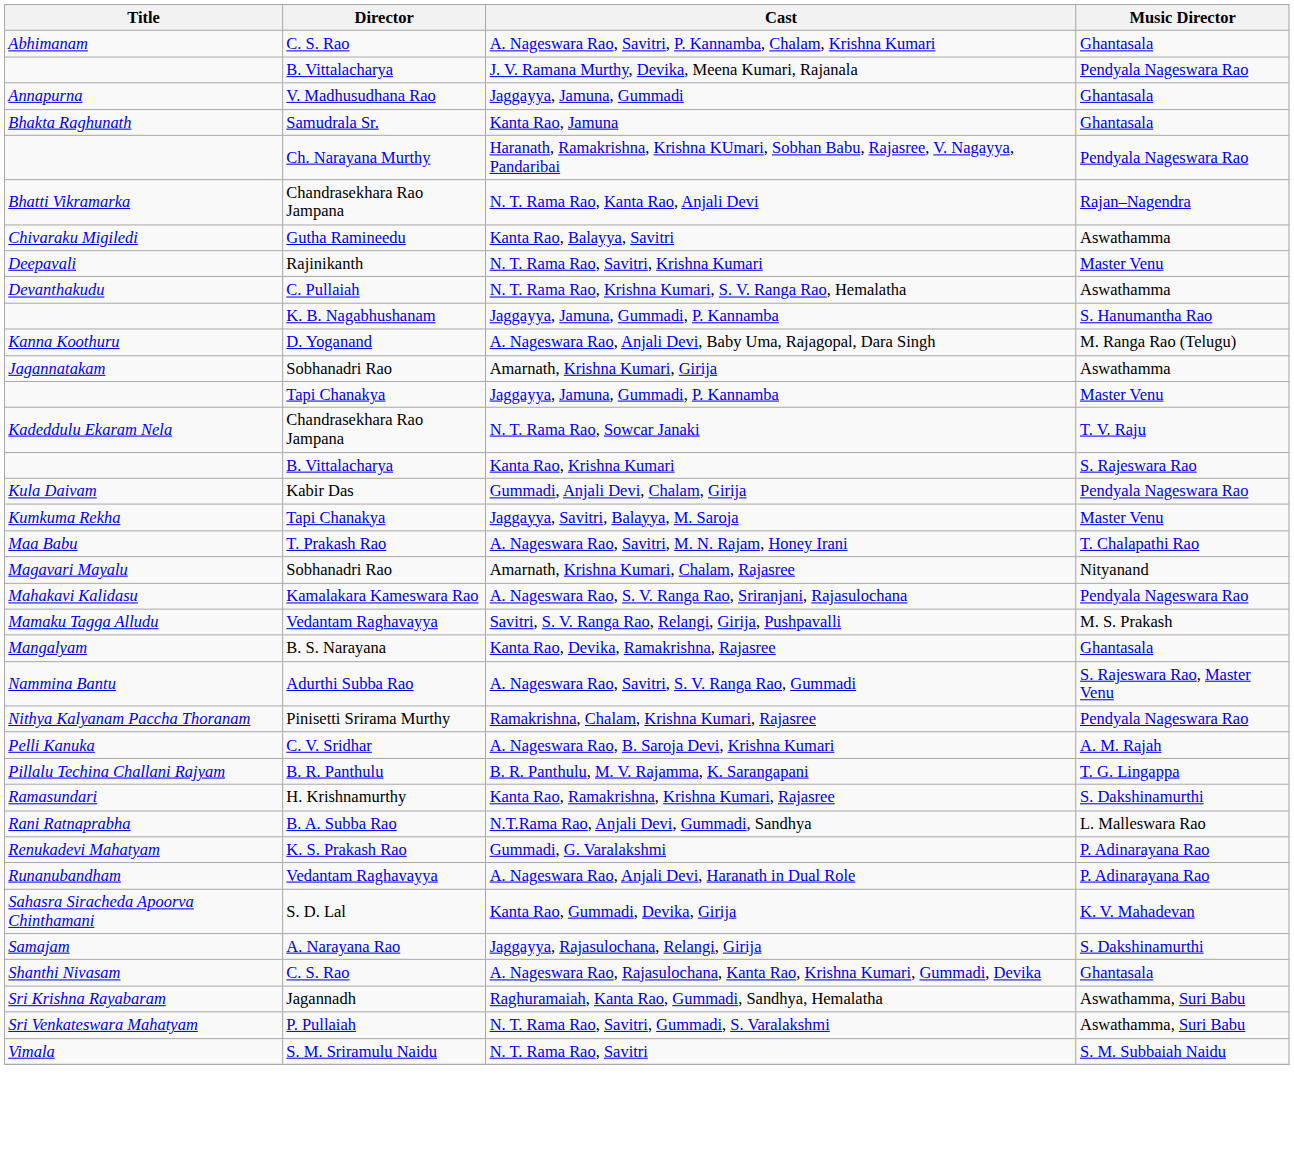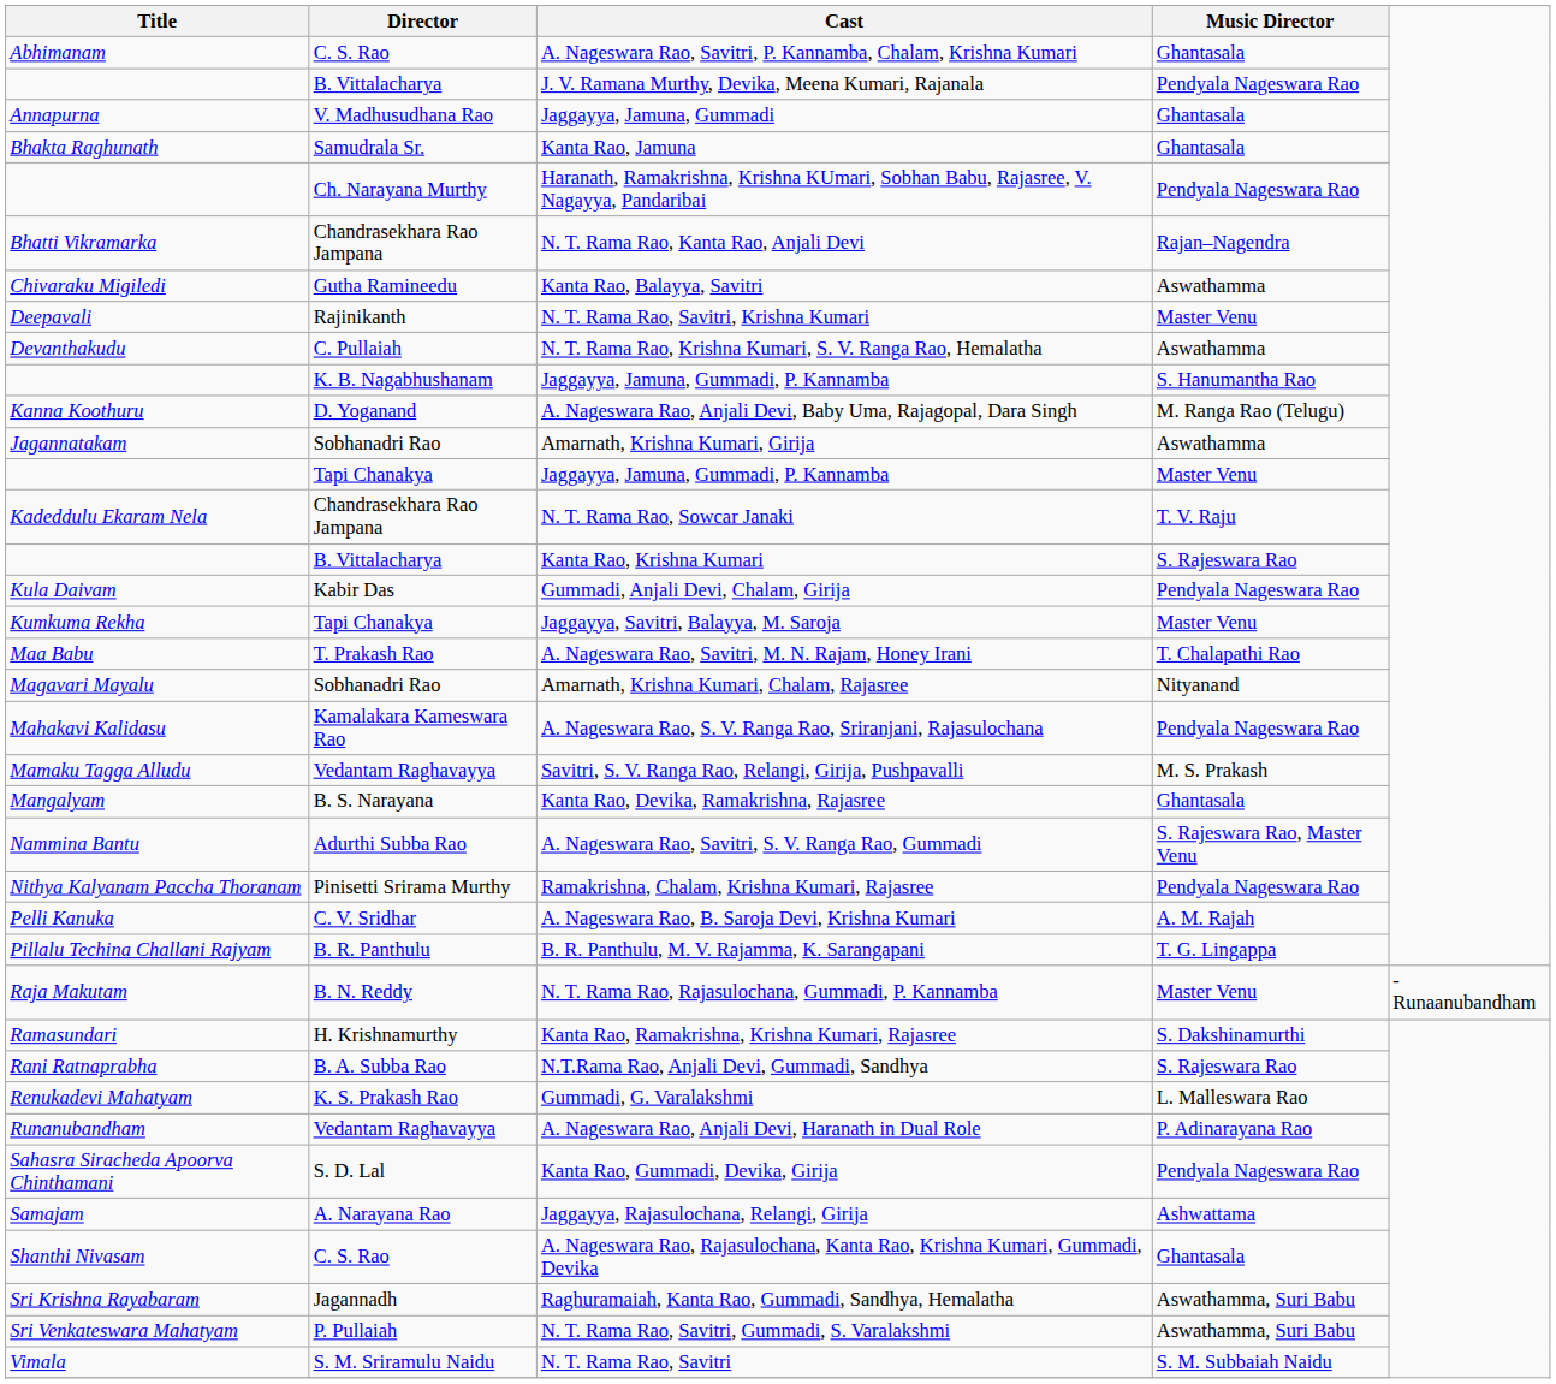+ row: Raja Makutam | B. N. Reddy | N. T. Rama Rao, Rajasulochana, Gummadi, P. Kannamba | Master Venu | - Runaanubandham
N.T.Rama Rao, Anjali Devi, Gummadi, Sandhya | Music Director: L. Malleswara Rao -> S. Rajeswara Rao
Gummadi, G. Varalakshmi | Music Director: P. Adinarayana Rao -> L. Malleswara Rao
Kanta Rao, Gummadi, Devika, Girija | Music Director: K. V. Mahadevan -> Pendyala Nageswara Rao
Jaggayya, Rajasulochana, Relangi, Girija | Music Director: S. Dakshinamurthi -> Ashwattama
